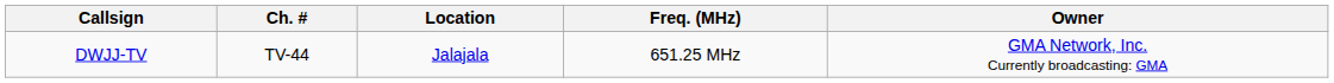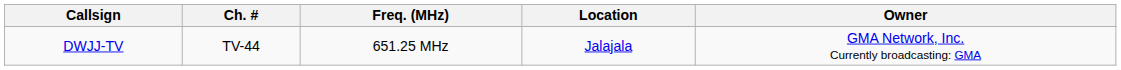columns swapped: Freq. (MHz) <-> Location
